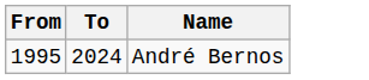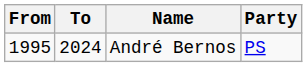+ column: Party | PS
